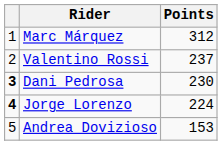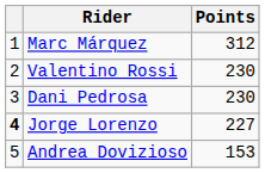Valentino Rossi | Points: 237 -> 230
Dani Pedrosa | column 1: bold -> normal
Jorge Lorenzo | Points: 224 -> 227
